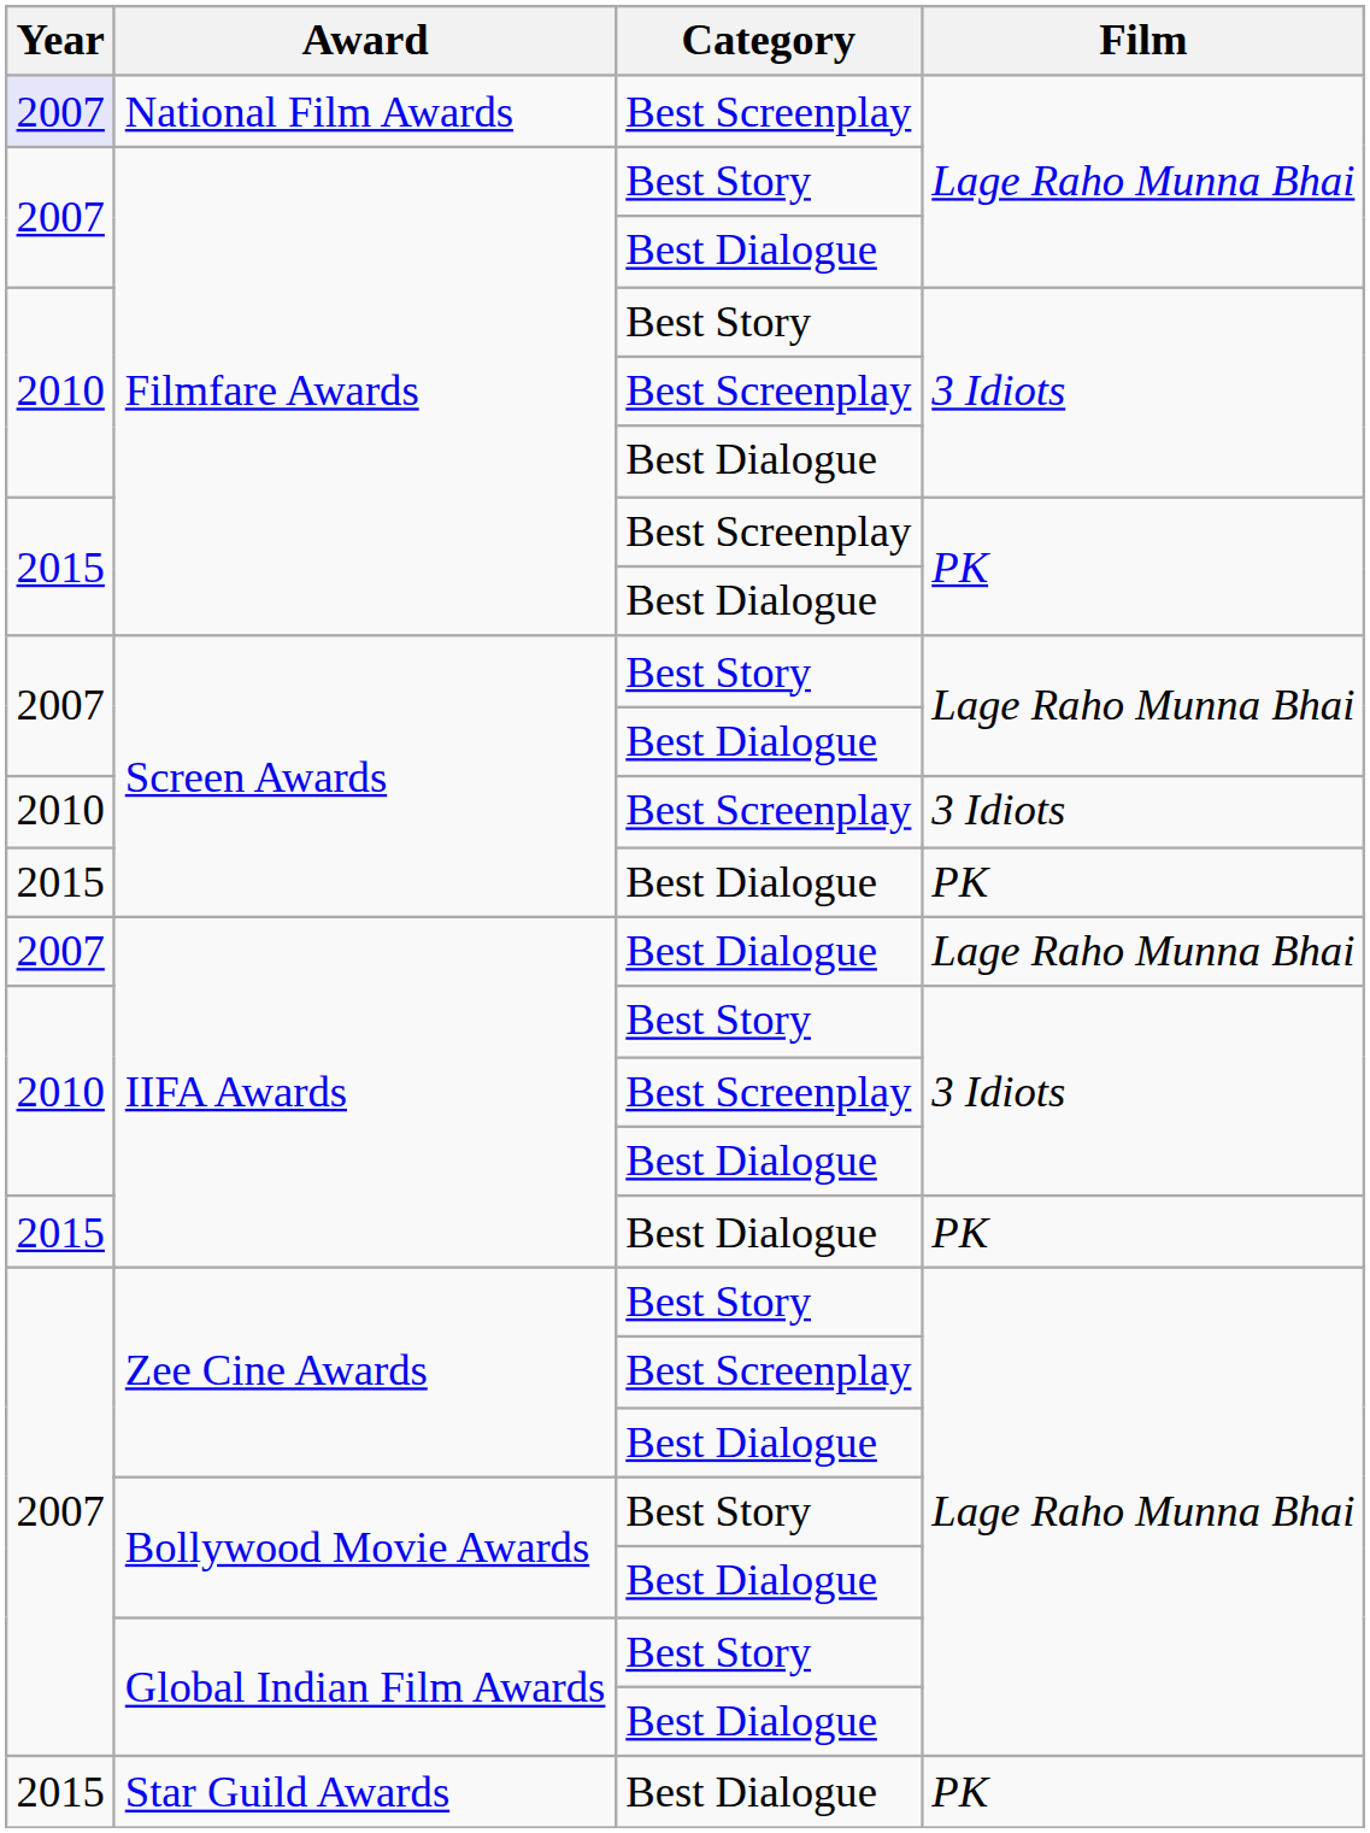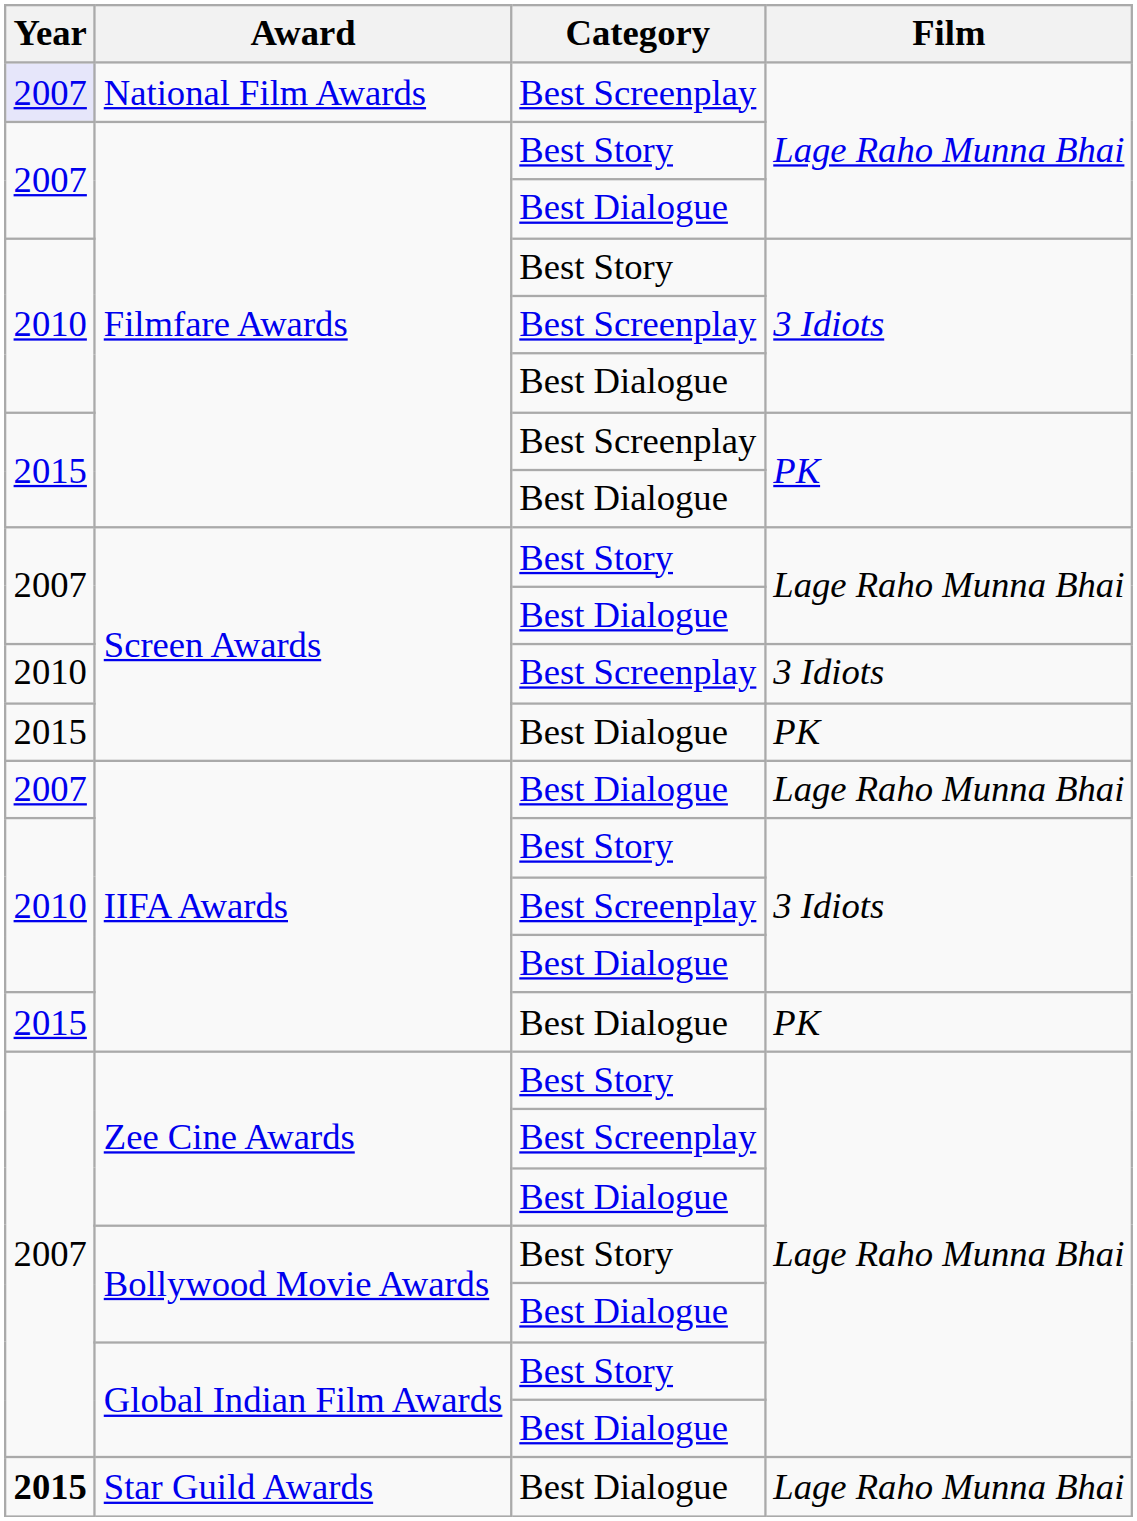Star Guild Awards | Year: normal -> bold
Star Guild Awards | Film: PK -> Lage Raho Munna Bhai
